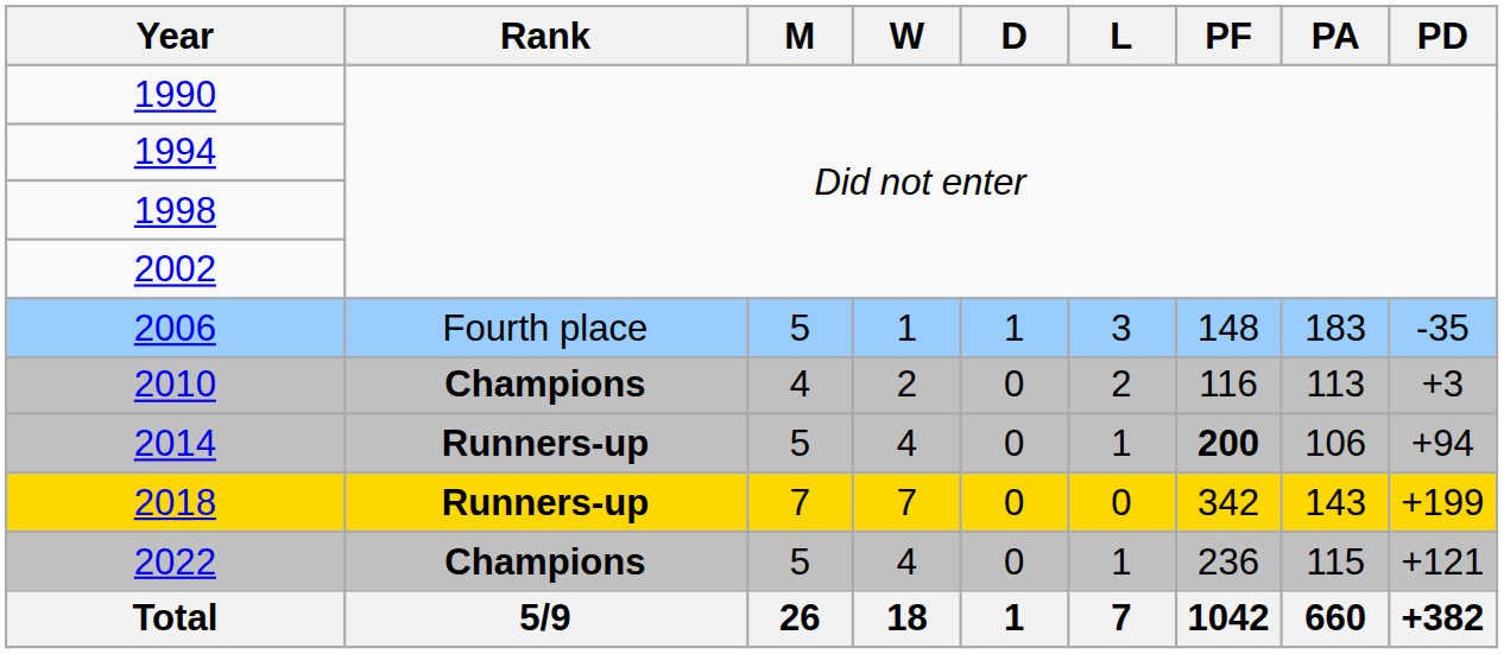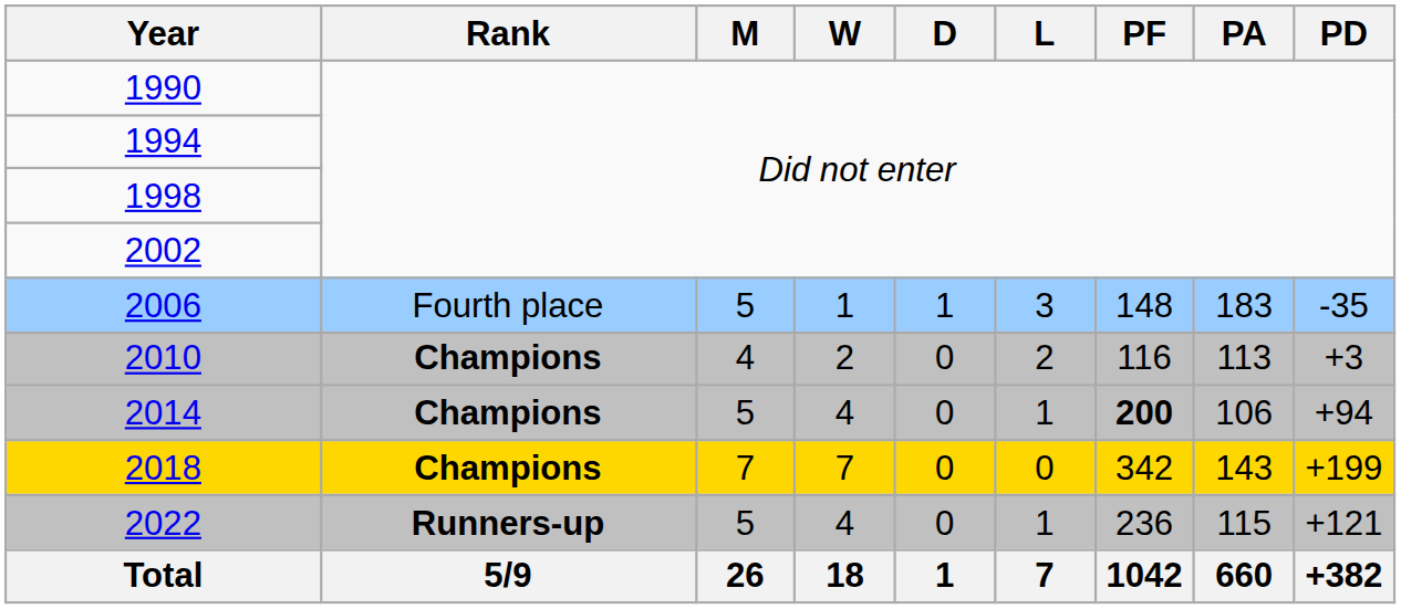2014 | Rank: Runners-up -> Champions
2018 | Rank: Runners-up -> Champions
2022 | Rank: Champions -> Runners-up
